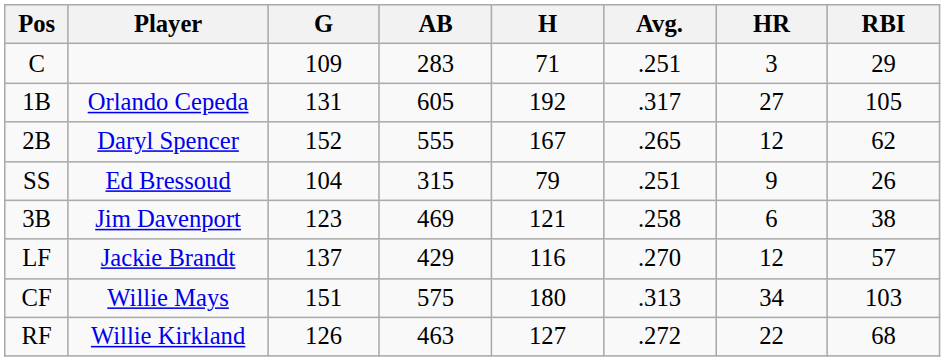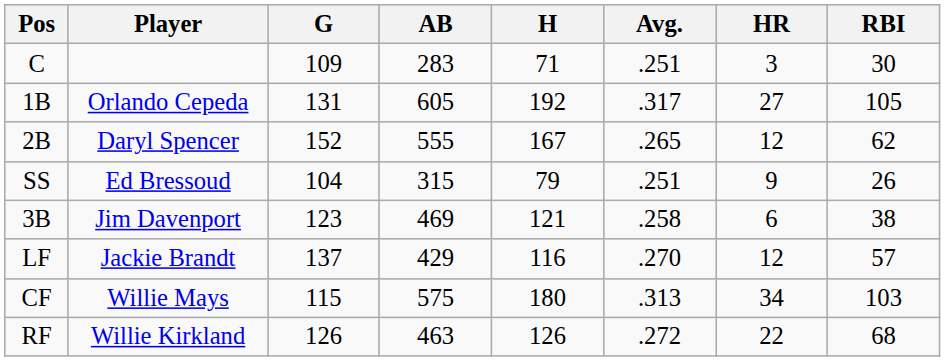C | RBI: 29 -> 30
CF | G: 151 -> 115
RF | H: 127 -> 126
